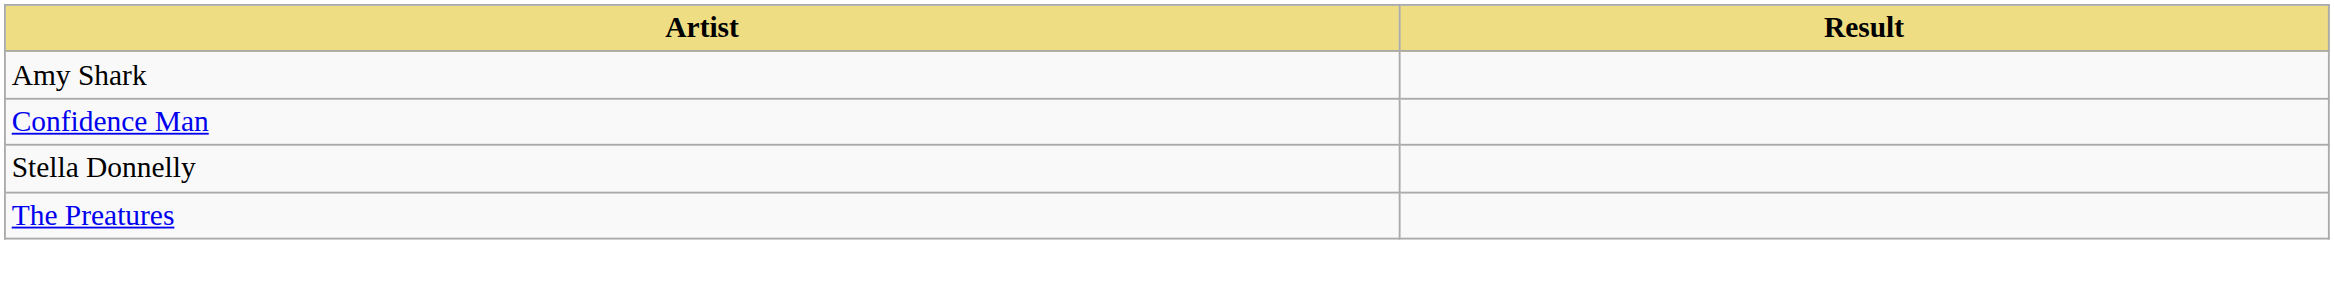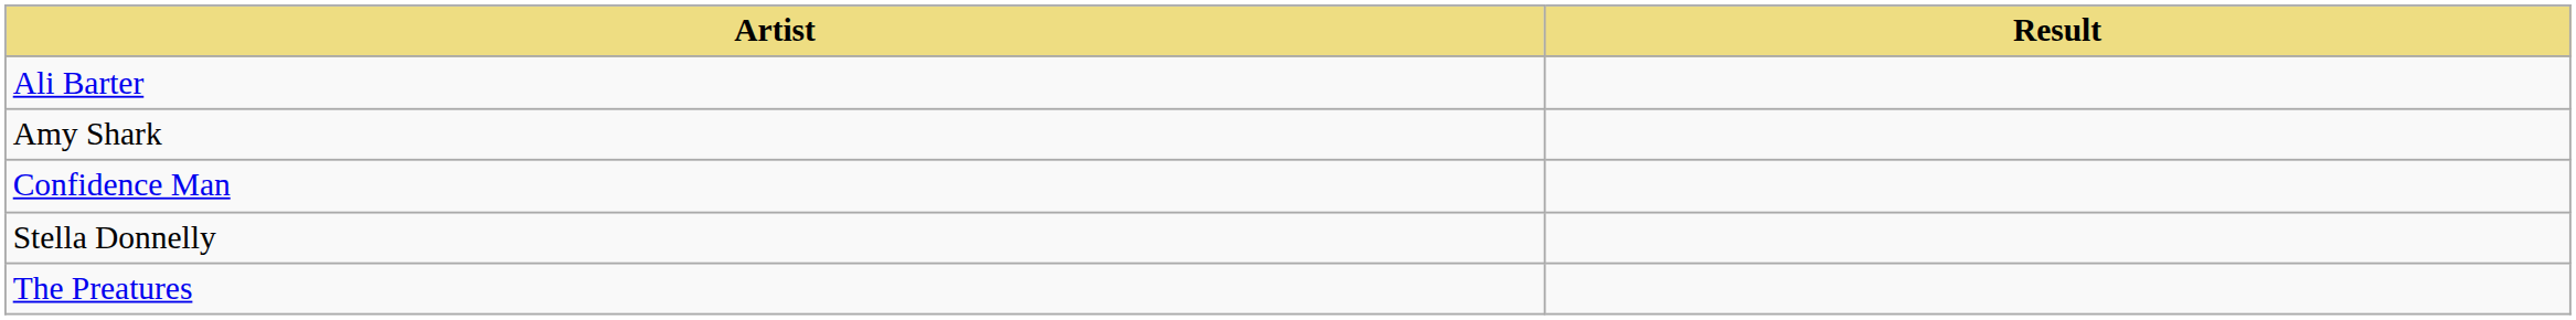+ row: Ali Barter
